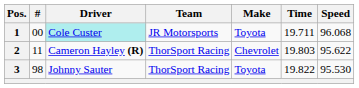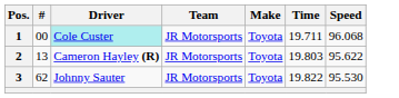2 | #: 11 -> 13
2 | Team: ThorSport Racing -> JR Motorsports
2 | Make: Chevrolet -> Toyota
3 | #: 98 -> 62
3 | Team: ThorSport Racing -> JR Motorsports
